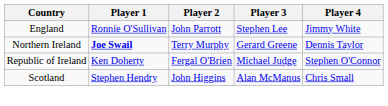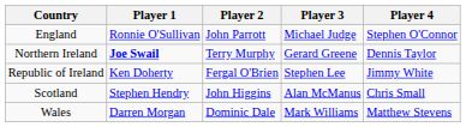England | Player 3: Stephen Lee -> Michael Judge
England | Player 4: Jimmy White -> Stephen O'Connor
Republic of Ireland | Player 3: Michael Judge -> Stephen Lee
Republic of Ireland | Player 4: Stephen O'Connor -> Jimmy White
+ row: Wales | Darren Morgan | Dominic Dale | Mark Williams | Matthew Stevens
